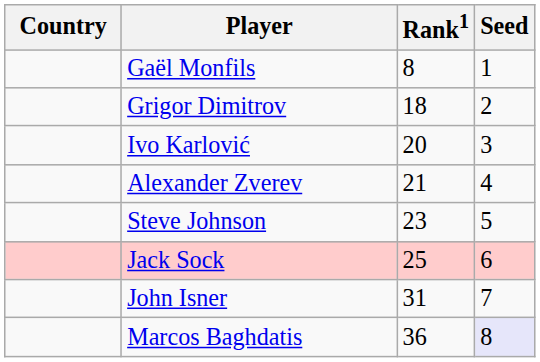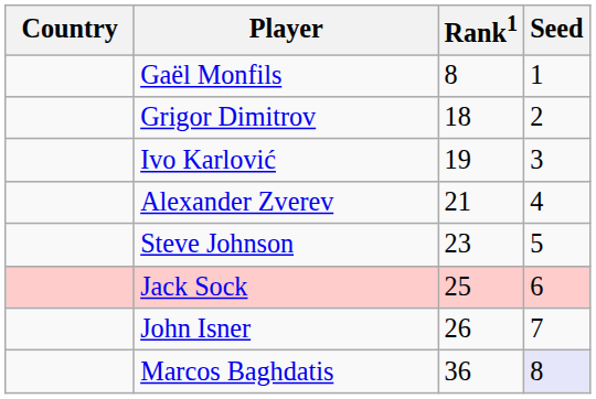Ivo Karlović | Rank1: 20 -> 19
John Isner | Rank1: 31 -> 26
